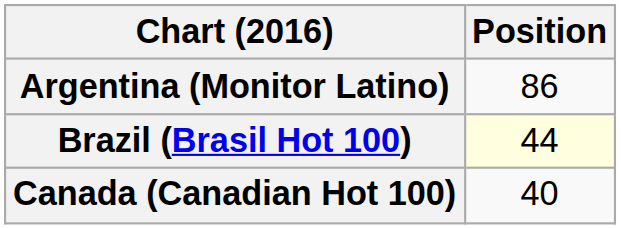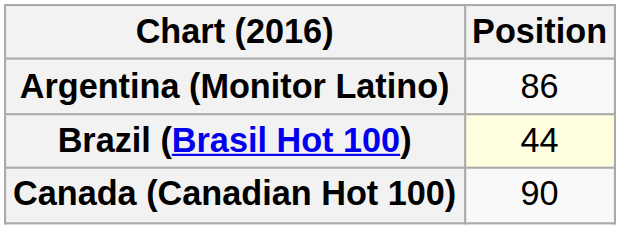Canada (Canadian Hot 100) | Position: 40 -> 90
